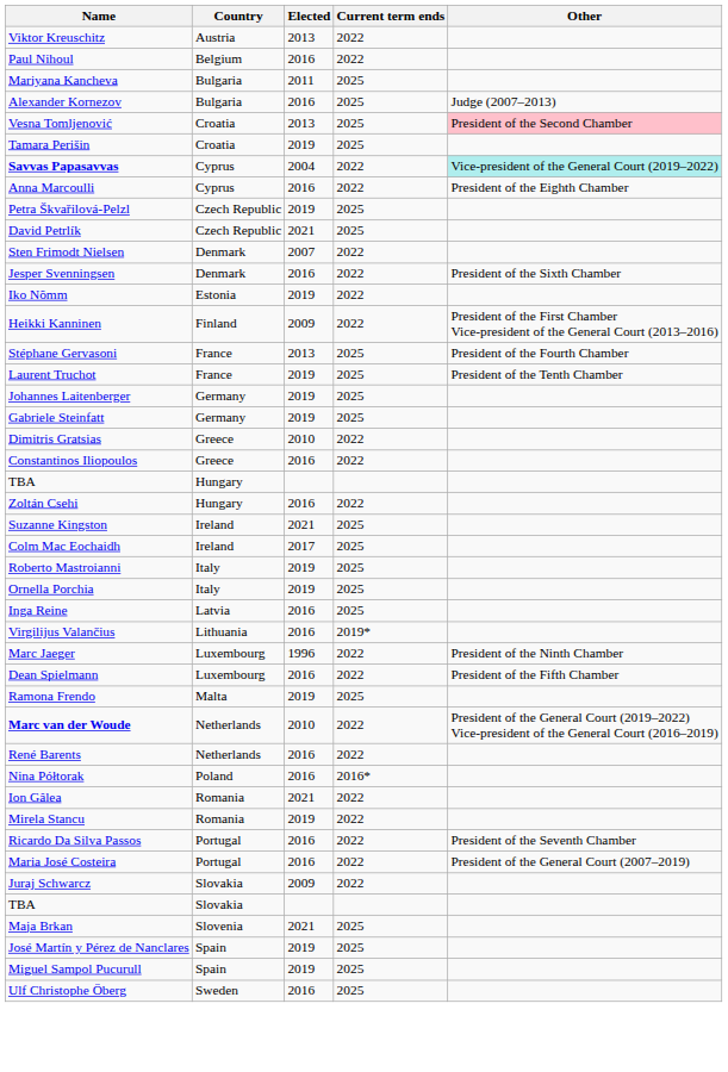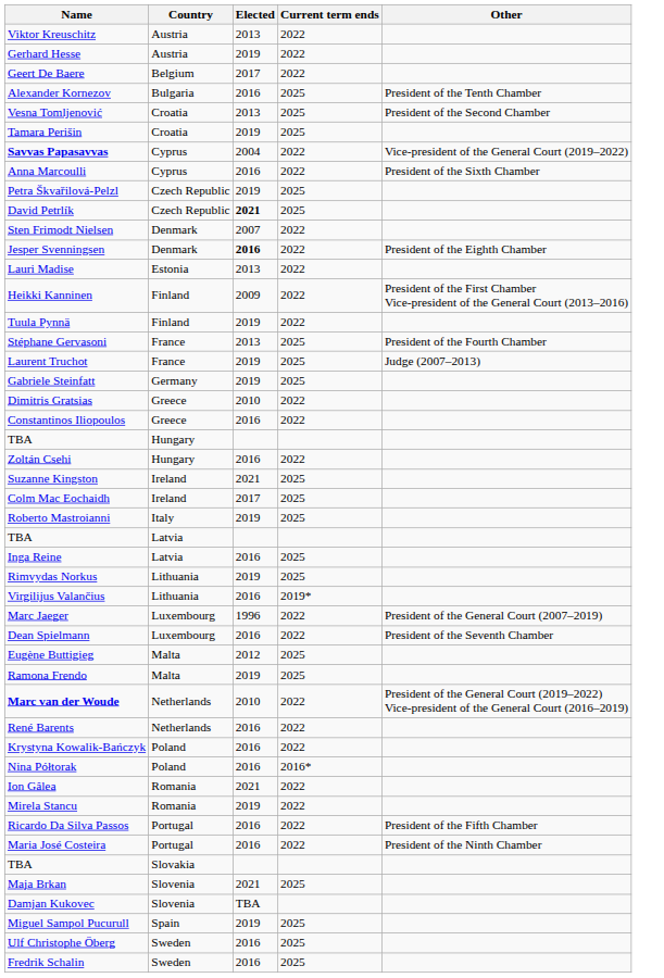+ row: Gerhard Hesse | Austria | 2019 | 2022
- row: Paul Nihoul | Belgium | 2016 | 2022
+ row: Geert De Baere | Belgium | 2017 | 2022
- row: Mariyana Kancheva | Bulgaria | 2011 | 2025
Alexander Kornezov | Other: Judge (2007–2013) -> President of the Tenth Chamber
Vesna Tomljenović | Other: pink background -> no background
Savvas Papasavvas | Other: paleturquoise background -> no background
Anna Marcoulli | Other: President of the Eighth Chamber -> President of the Sixth Chamber
David Petrlík | Elected: normal -> bold
Jesper Svenningsen | Elected: normal -> bold
Jesper Svenningsen | Other: President of the Sixth Chamber -> President of the Eighth Chamber
+ row: Lauri Madise | Estonia | 2013 | 2022
- row: Iko Nõmm | Estonia | 2019 | 2022
+ row: Tuula Pynnä | Finland | 2019 | 2022
Laurent Truchot | Other: President of the Tenth Chamber -> Judge (2007–2013)
- row: Johannes Laitenberger | Germany | 2019 | 2025
- row: Ornella Porchia | Italy | 2019 | 2025
+ row: TBA | Latvia
+ row: Rimvydas Norkus | Lithuania | 2019 | 2025
Marc Jaeger | Other: President of the Ninth Chamber -> President of the General Court (2007–2019)
Dean Spielmann | Other: President of the Fifth Chamber -> President of the Seventh Chamber
+ row: Eugène Buttigieg | Malta | 2012 | 2025
+ row: Krystyna Kowalik-Bańczyk | Poland | 2016 | 2022
Ricardo Da Silva Passos | Other: President of the Seventh Chamber -> President of the Fifth Chamber
Maria José Costeira | Other: President of the General Court (2007–2019) -> President of the Ninth Chamber
- row: Juraj Schwarcz | Slovakia | 2009 | 2022
+ row: Damjan Kukovec | Slovenia | TBA
- row: José Martín y Pérez de Nanclares | Spain | 2019 | 2025
+ row: Fredrik Schalin | Sweden | 2016 | 2025
